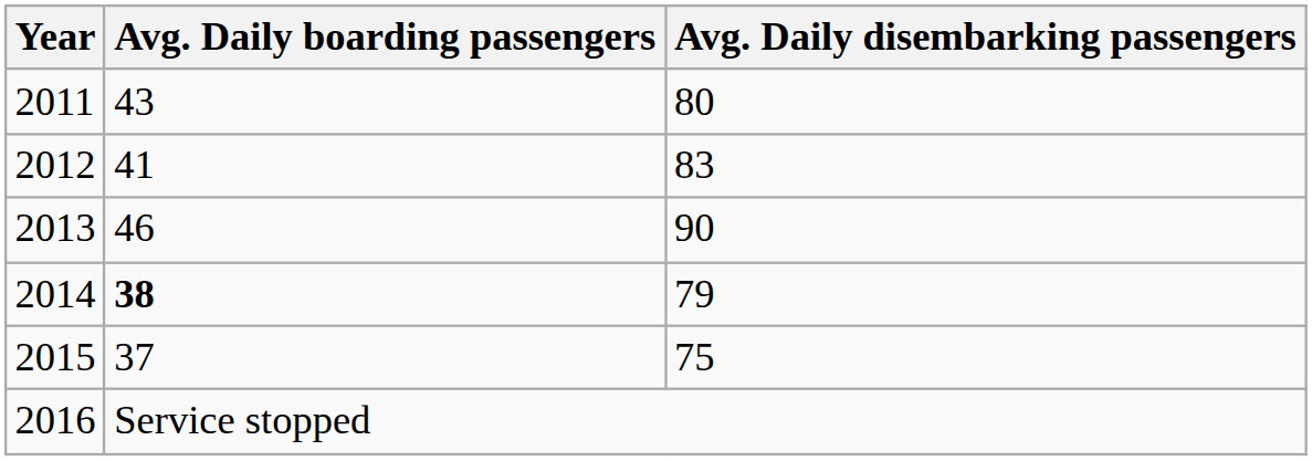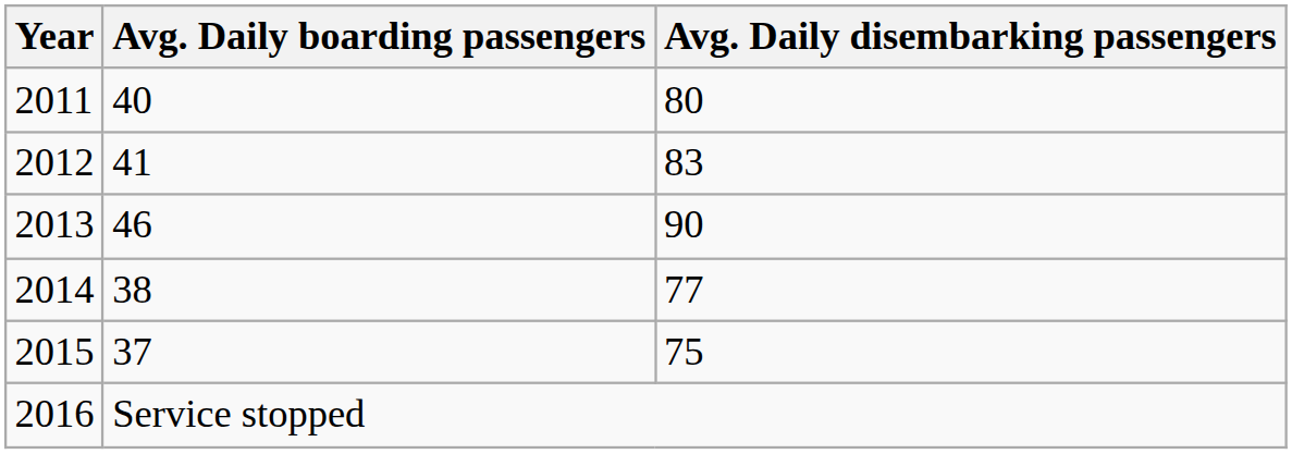2011 | Avg. Daily boarding passengers: 43 -> 40
2014 | Avg. Daily boarding passengers: bold -> normal
2014 | Avg. Daily disembarking passengers: 79 -> 77
